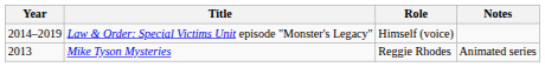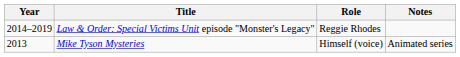Law & Order: Special Victims Unit episode "Monster's Legacy" | Role: Himself (voice) -> Reggie Rhodes
Mike Tyson Mysteries | Role: Reggie Rhodes -> Himself (voice)
